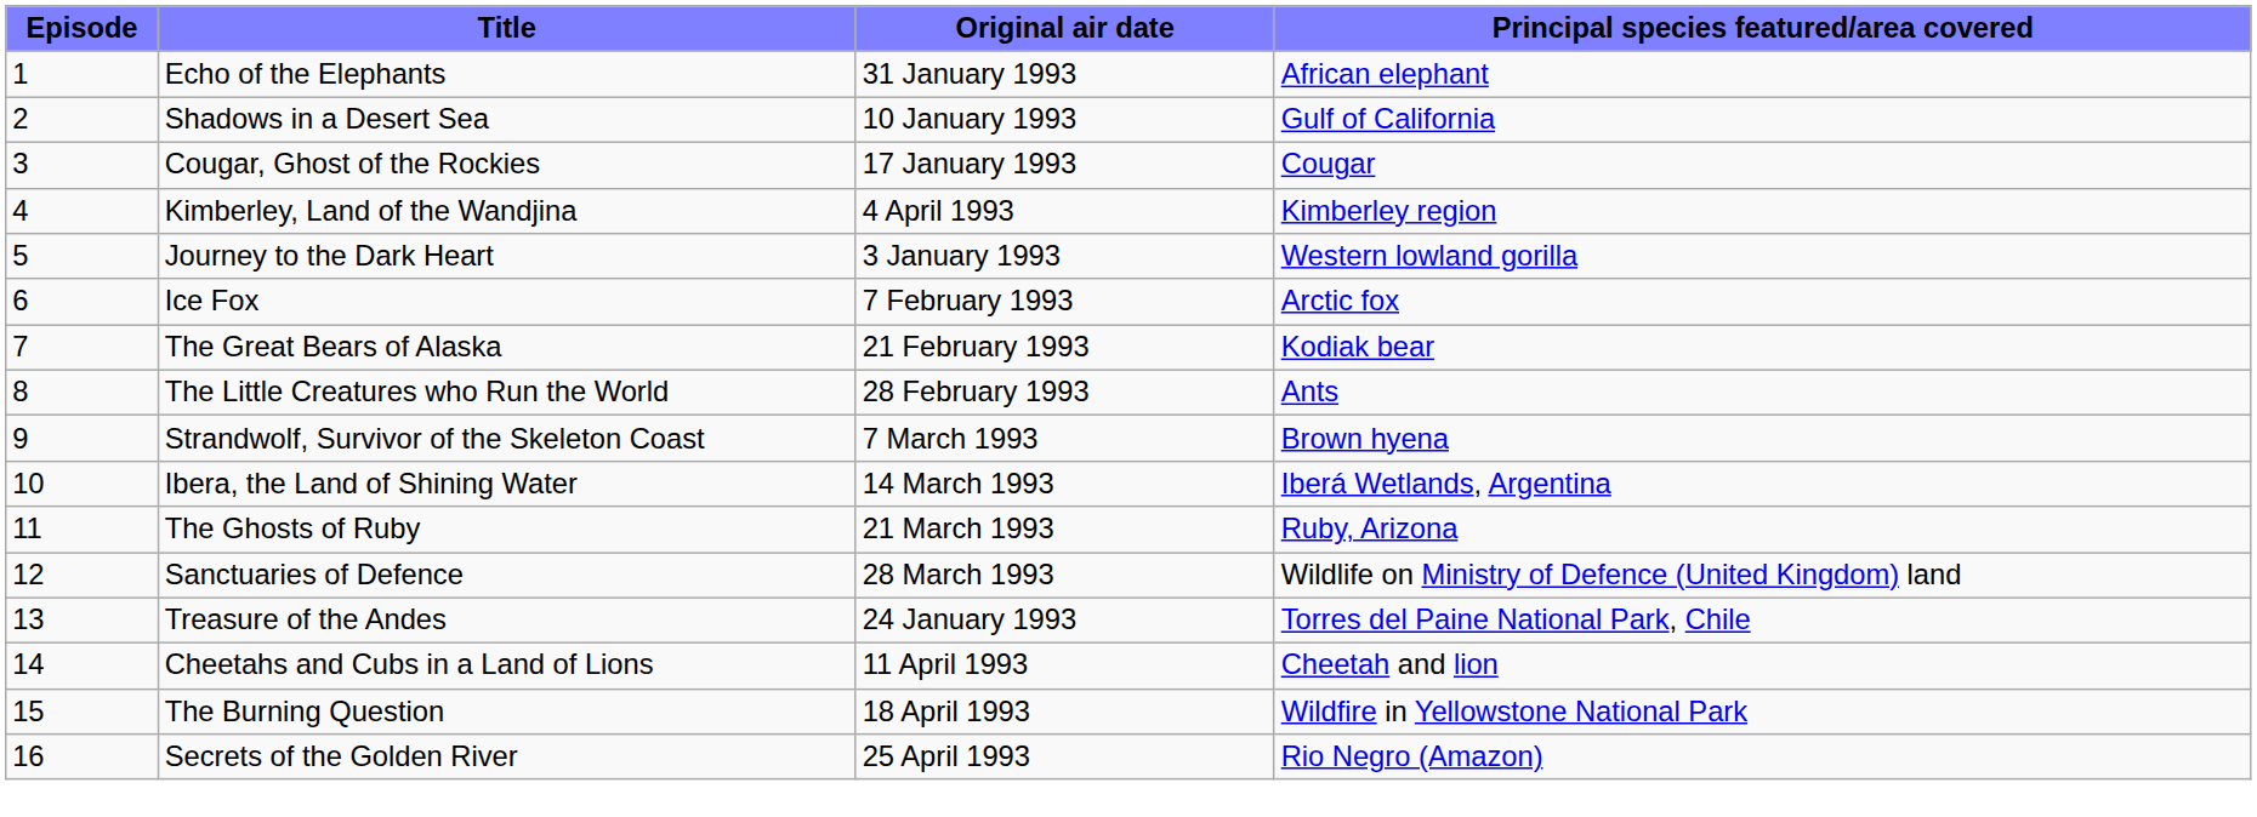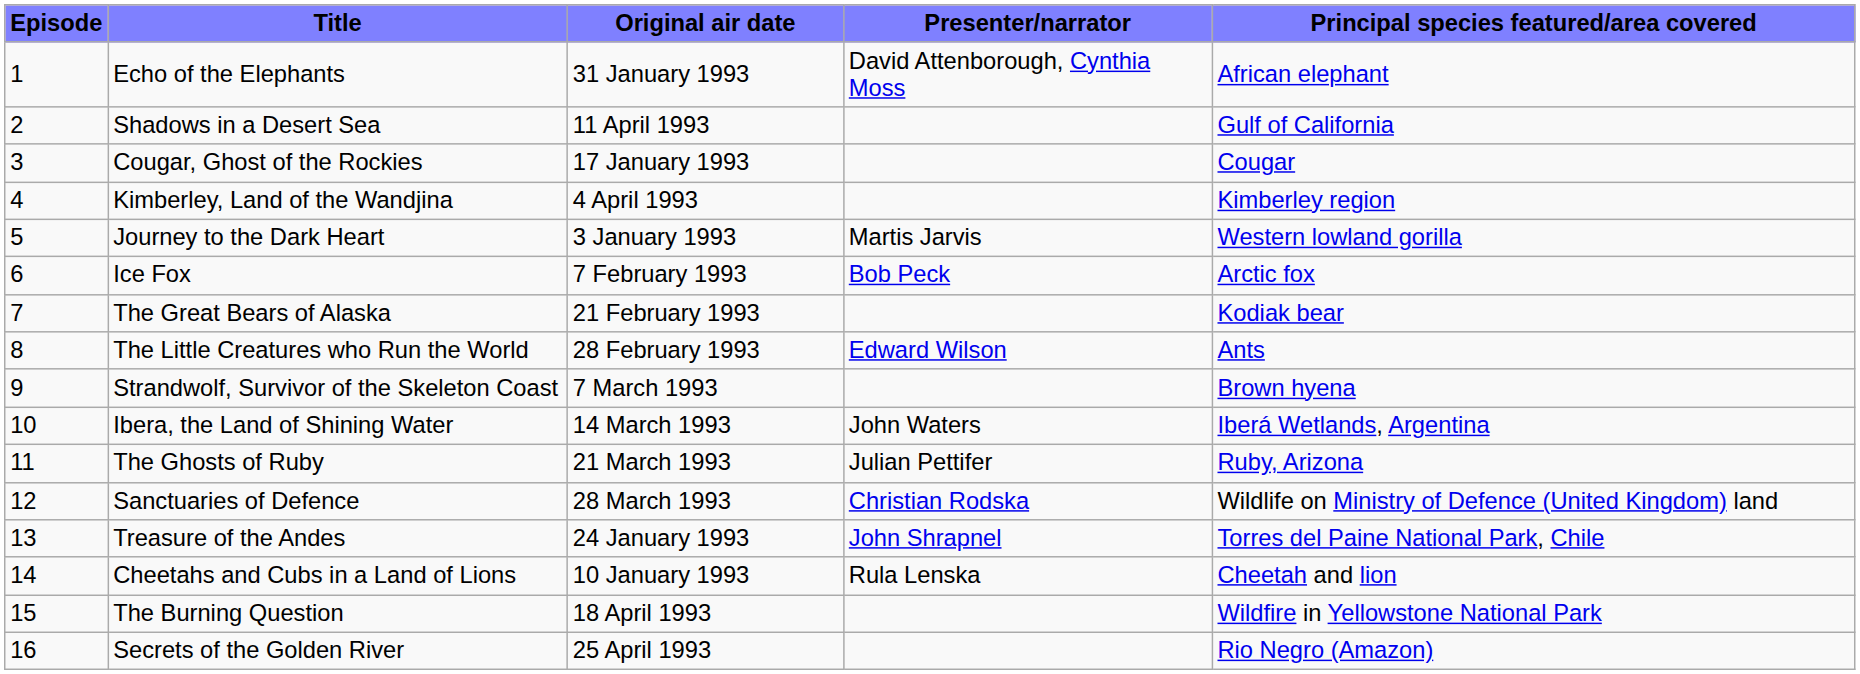+ column: Presenter/narrator | David Attenborough, Cynthia Moss | Martis Jarvis | Bob Peck | Edward Wilson | John Waters | Julian Pettifer | Christian Rodska | John Shrapnel | Rula Lenska
Shadows in a Desert Sea | Original air date: 10 January 1993 -> 11 April 1993
Cheetahs and Cubs in a Land of Lions | Original air date: 11 April 1993 -> 10 January 1993
